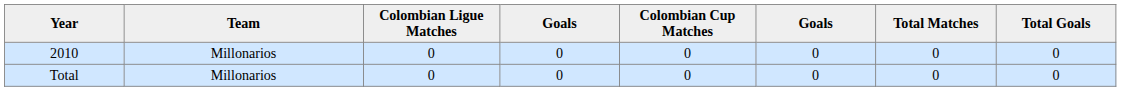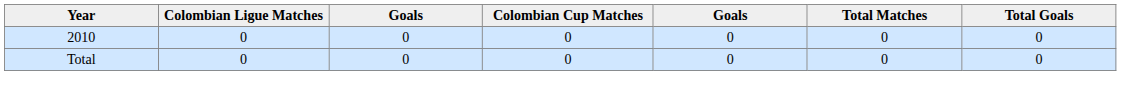- column: Team | Millonarios | Millonarios
